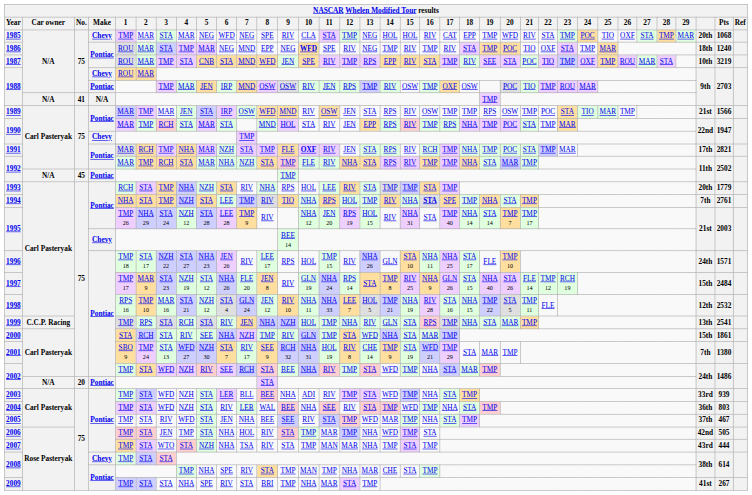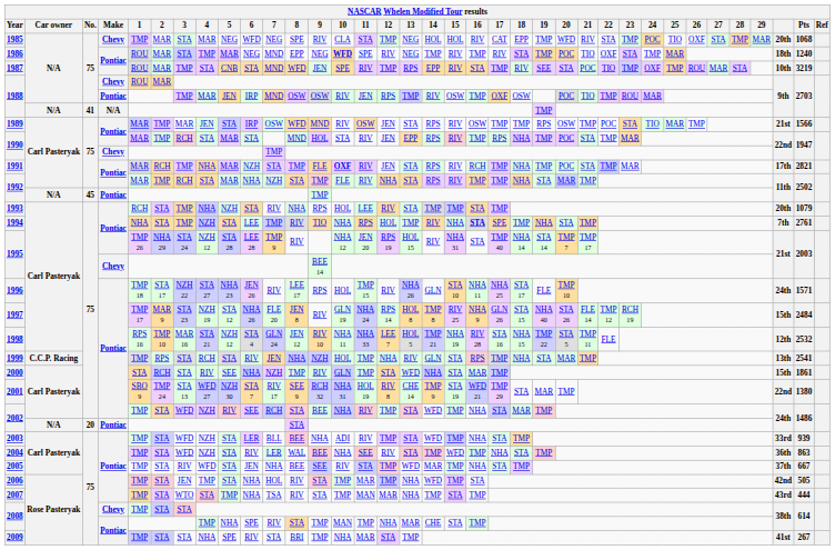1993 | Pts: 1779 -> 1079
1997 | 13: STA -> HOL 8
2001 | column 34: 7th -> 22nd
2004 | Pts: 803 -> 863
2005 | Pts: 467 -> 667
2007 | 5: NZH -> TMP
